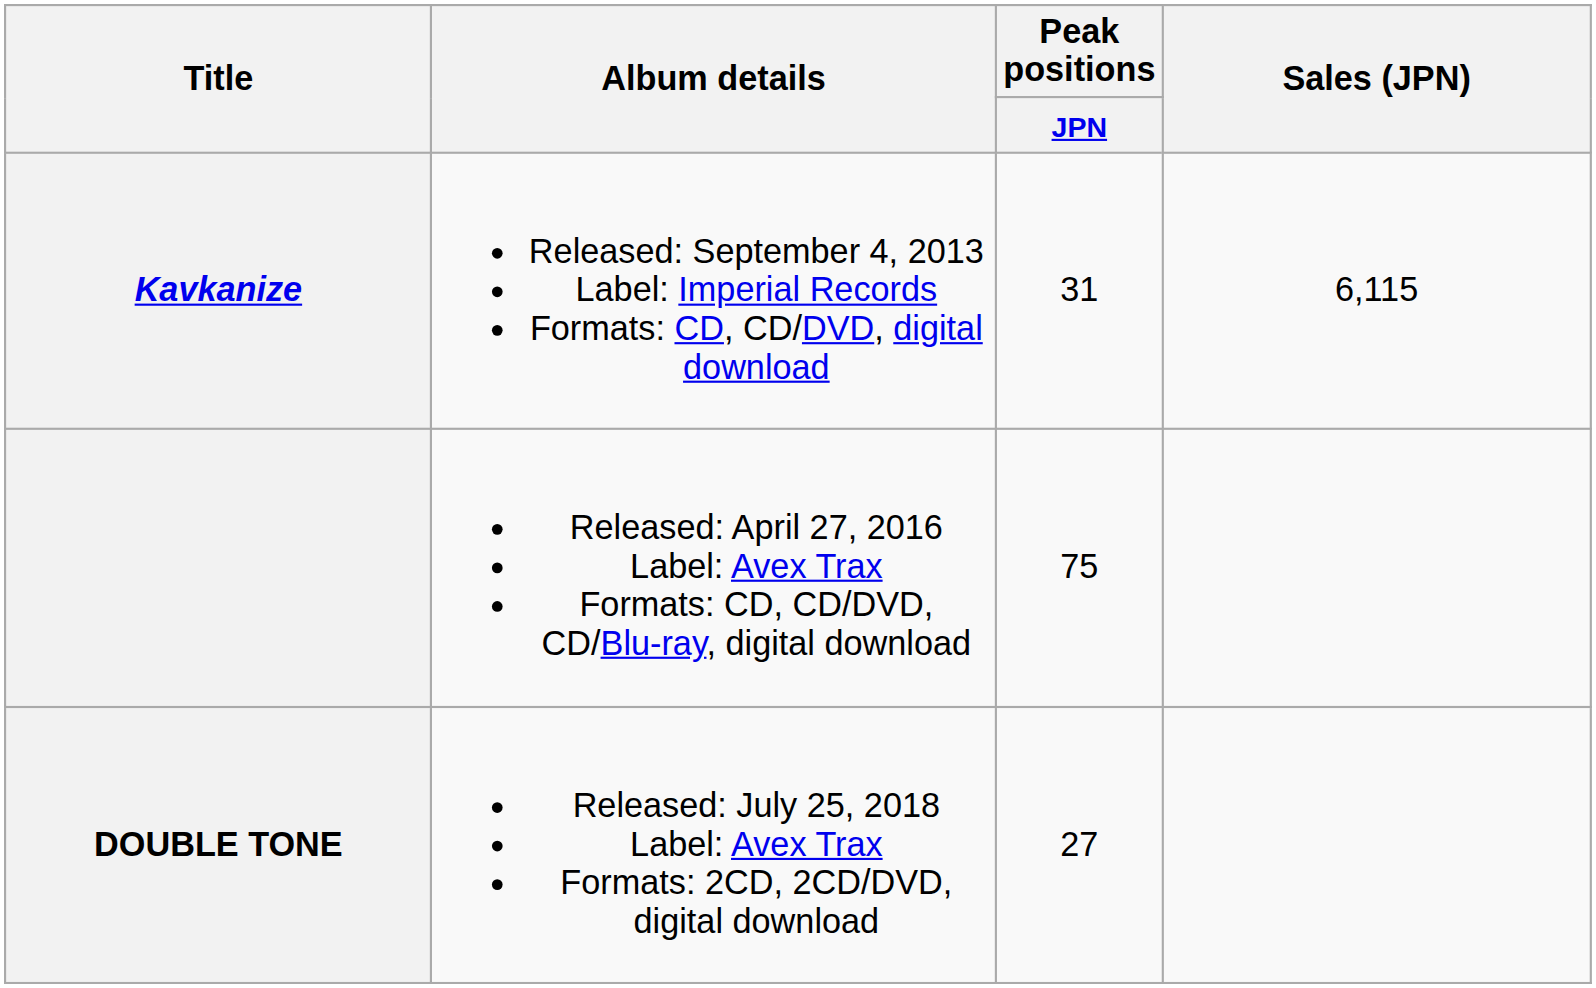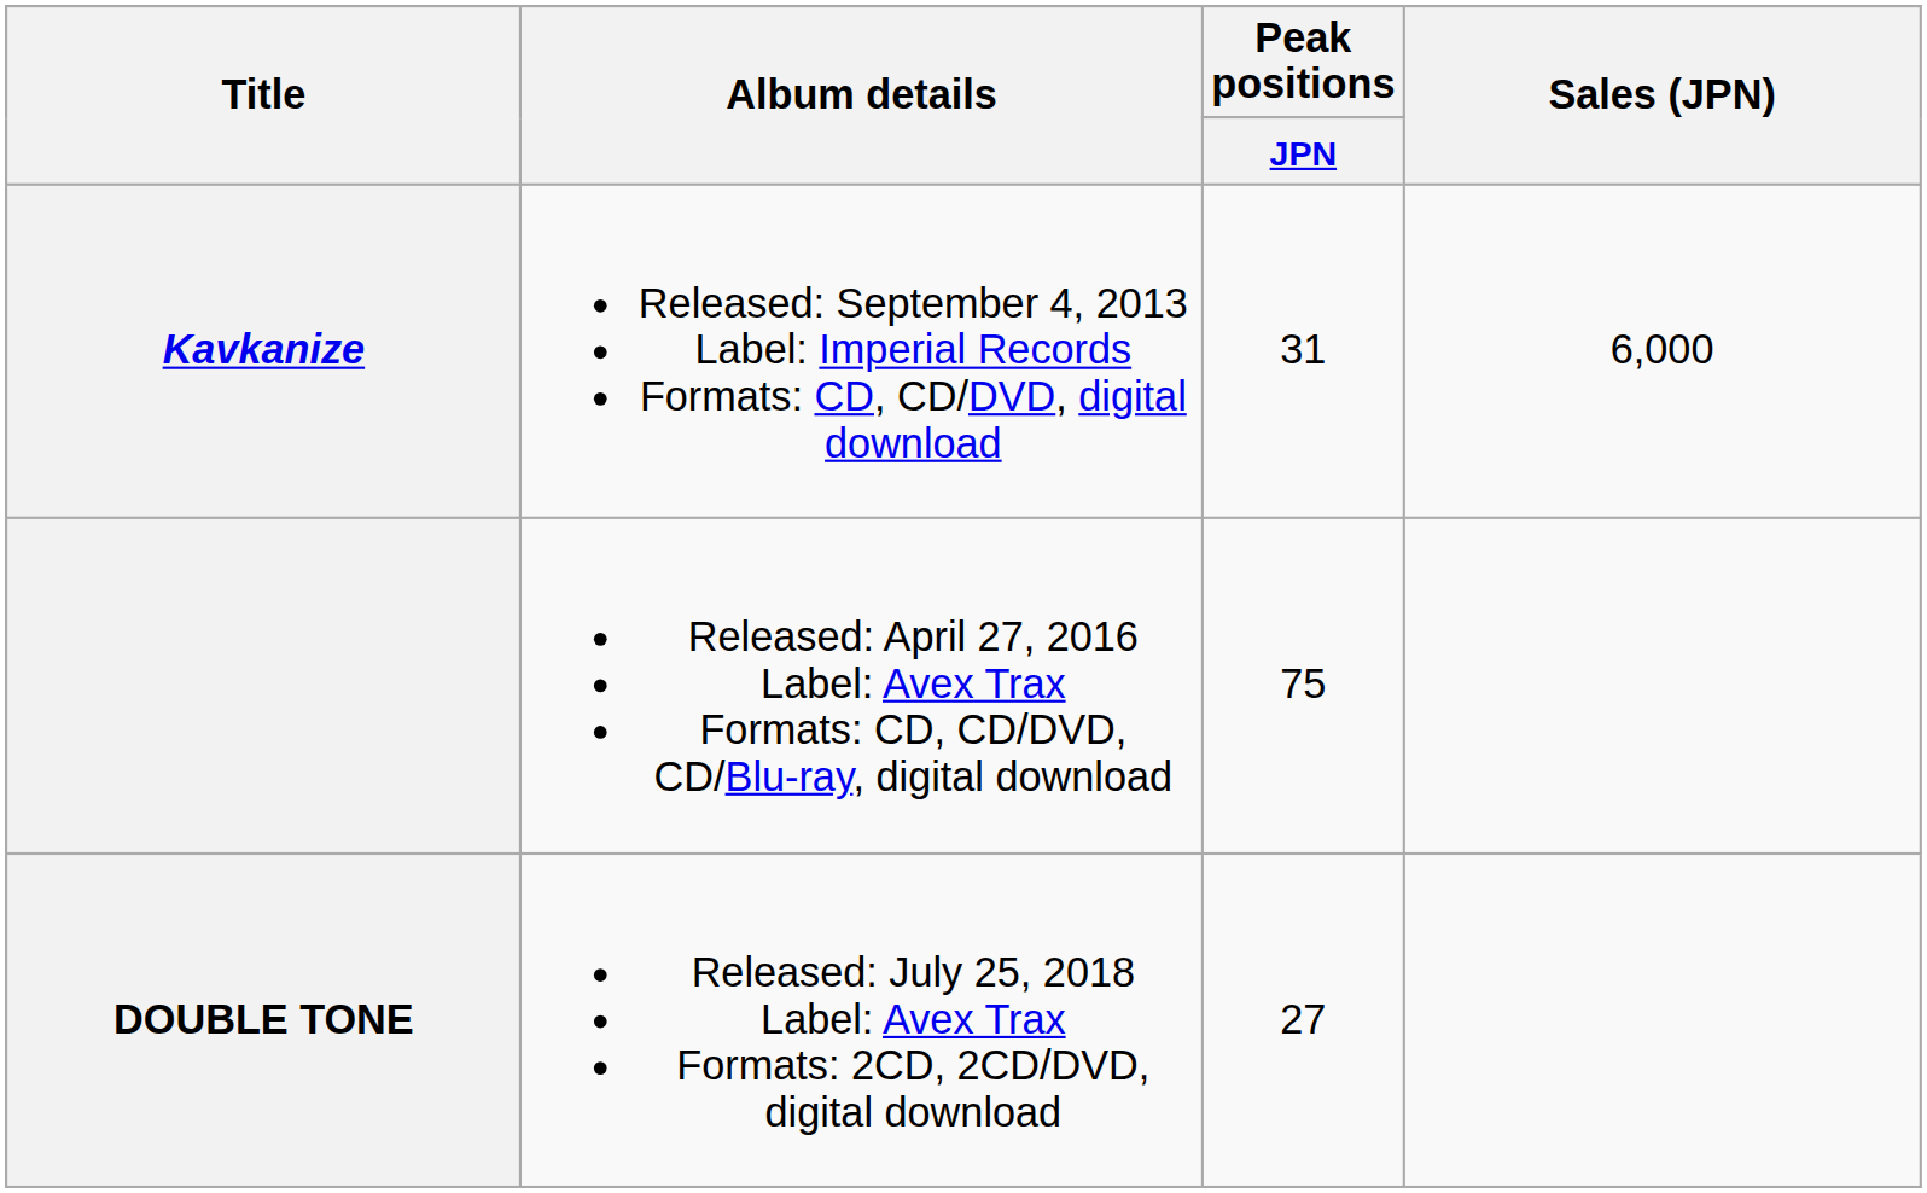Kavkanize | Sales (JPN): 6,115 -> 6,000
